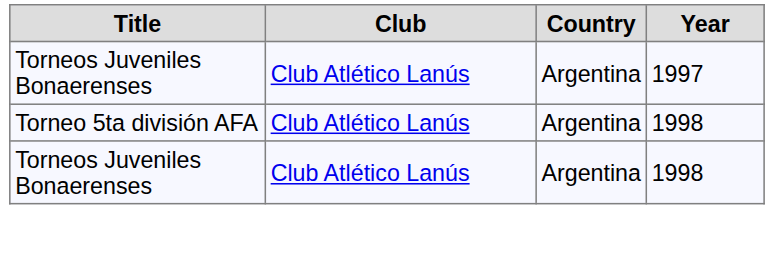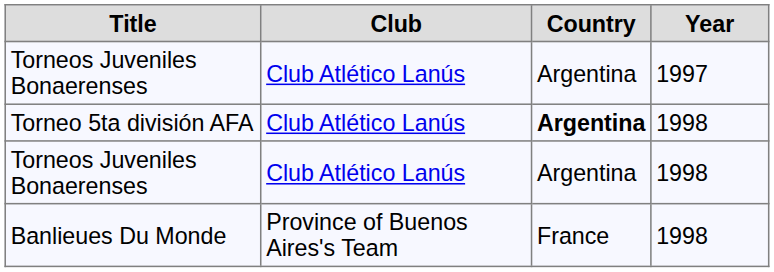Torneo 5ta división AFA | Country: normal -> bold
+ row: Banlieues Du Monde | Province of Buenos Aires's Team | France | 1998
